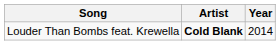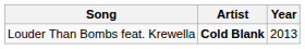Louder Than Bombs feat. Krewella | Year: 2014 -> 2013
